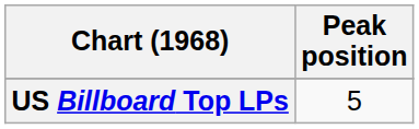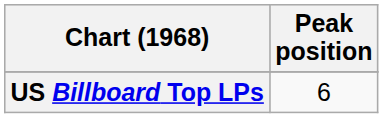US Billboard Top LPs | Peak position: 5 -> 6
